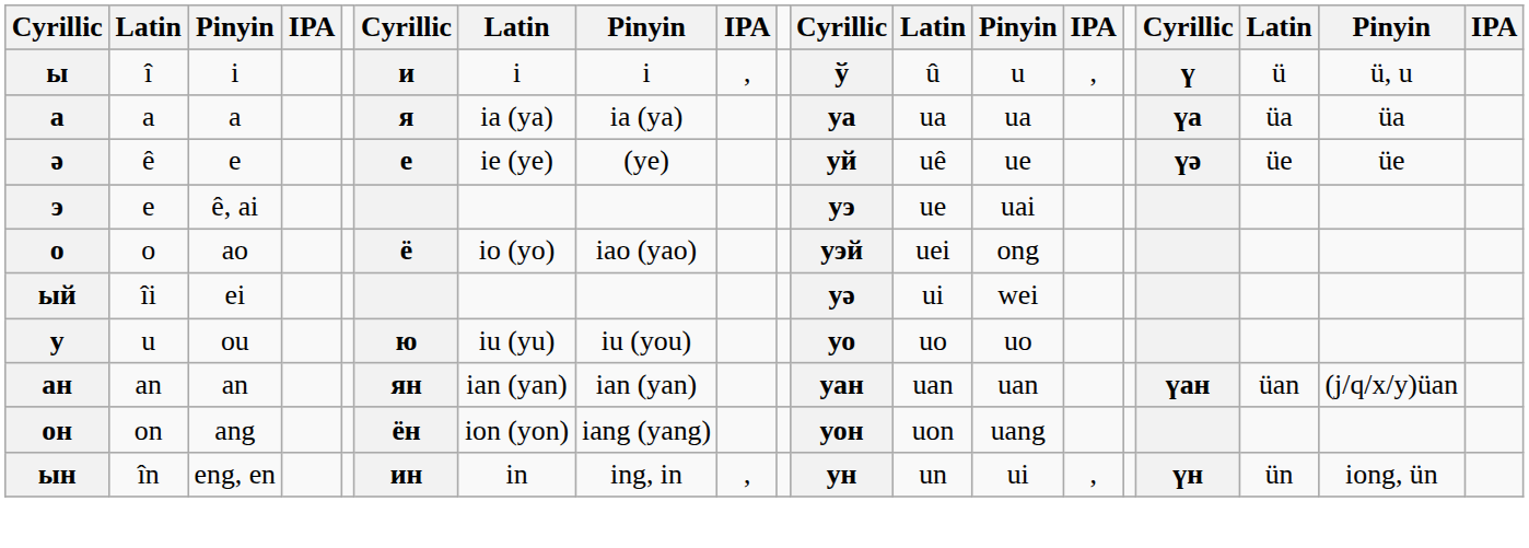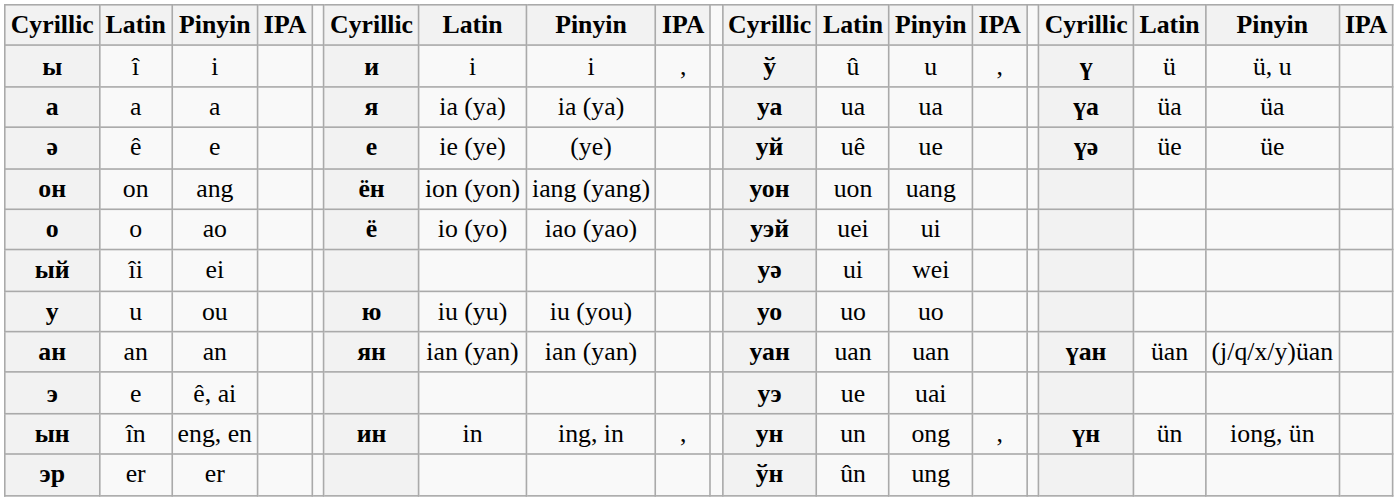rows swapped: э <-> он
о | column 13: ong -> ui
ын | column 13: ui -> ong
+ row: эр | er | er | ўн | ûn | ung
